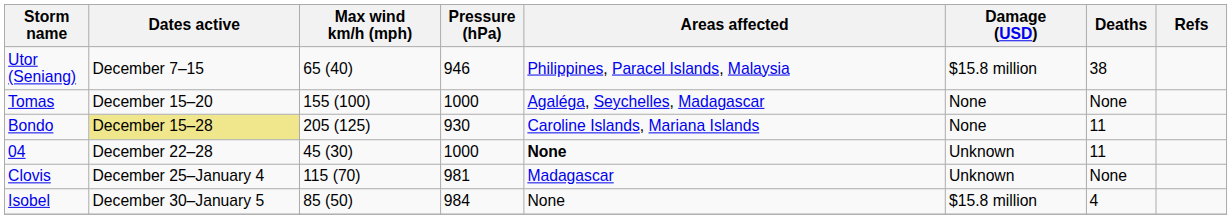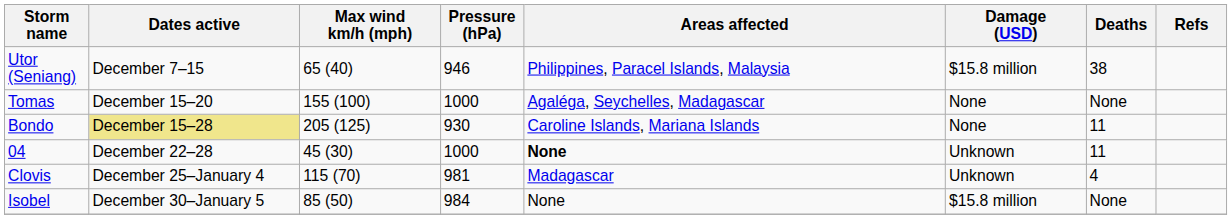Clovis | Deaths: None -> 4
Isobel | Deaths: 4 -> None
